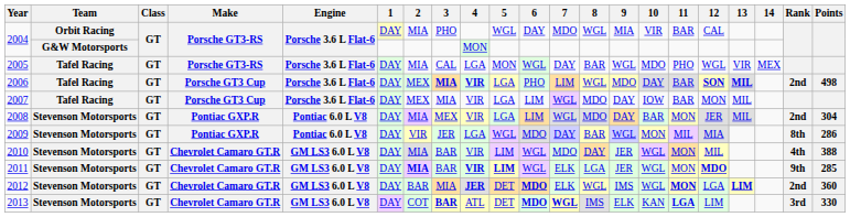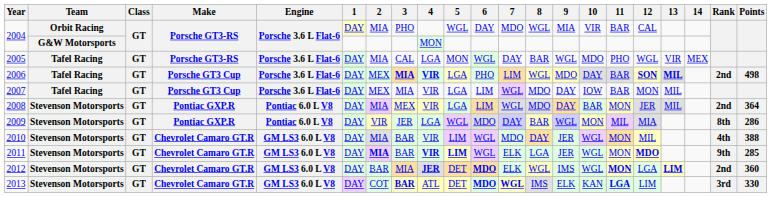2008 | Points: 304 -> 364
